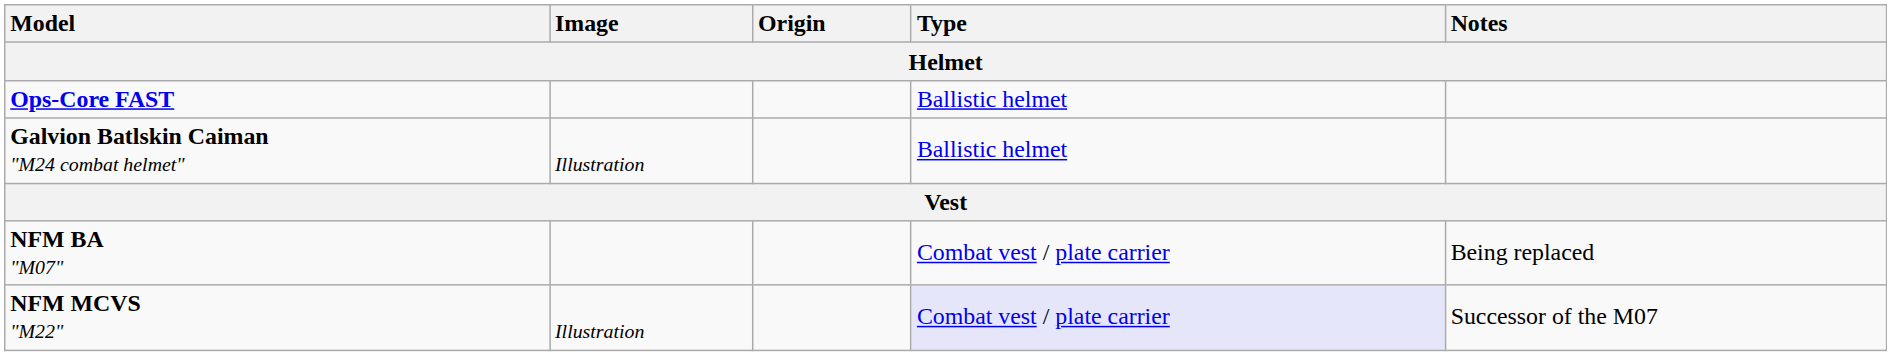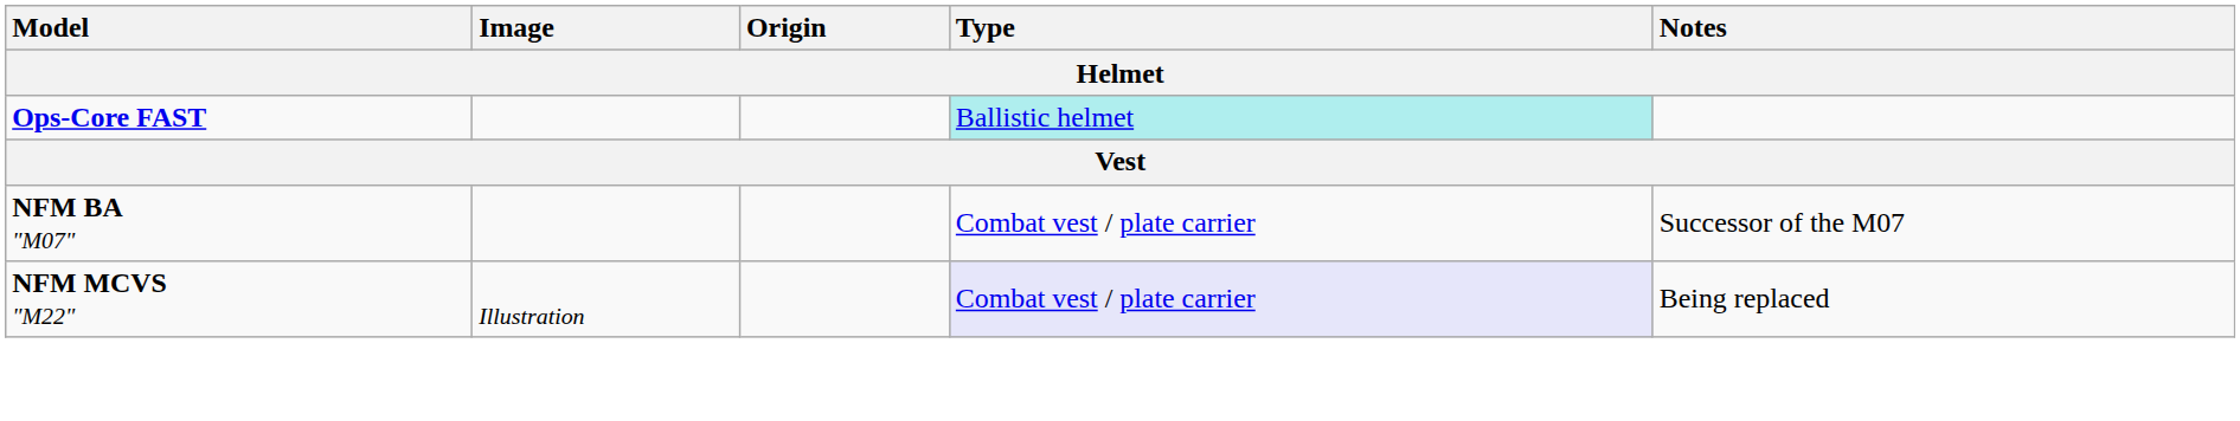Ops-Core FAST | Type: no background -> paleturquoise background
- row: Galvion Batlskin Caiman "M24 combat helmet" | Illustration | Ballistic helmet
NFM BA "M07" | Notes: Being replaced -> Successor of the M07
NFM MCVS "M22" | Notes: Successor of the M07 -> Being replaced
